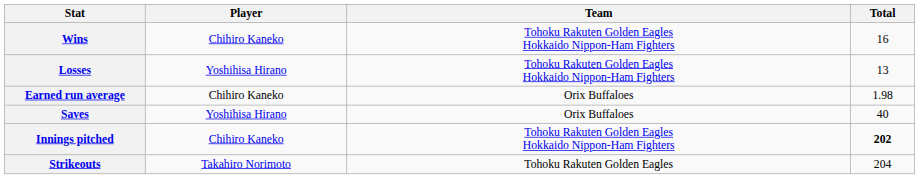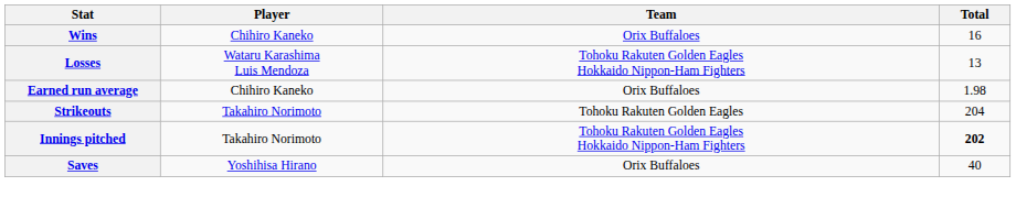Wins | Team: Tohoku Rakuten Golden Eagles Hokkaido Nippon-Ham Fighters -> Orix Buffaloes
Losses | Player: Yoshihisa Hirano -> Wataru Karashima Luis Mendoza
rows swapped: Strikeouts <-> Saves
Innings pitched | Player: Chihiro Kaneko -> Takahiro Norimoto
